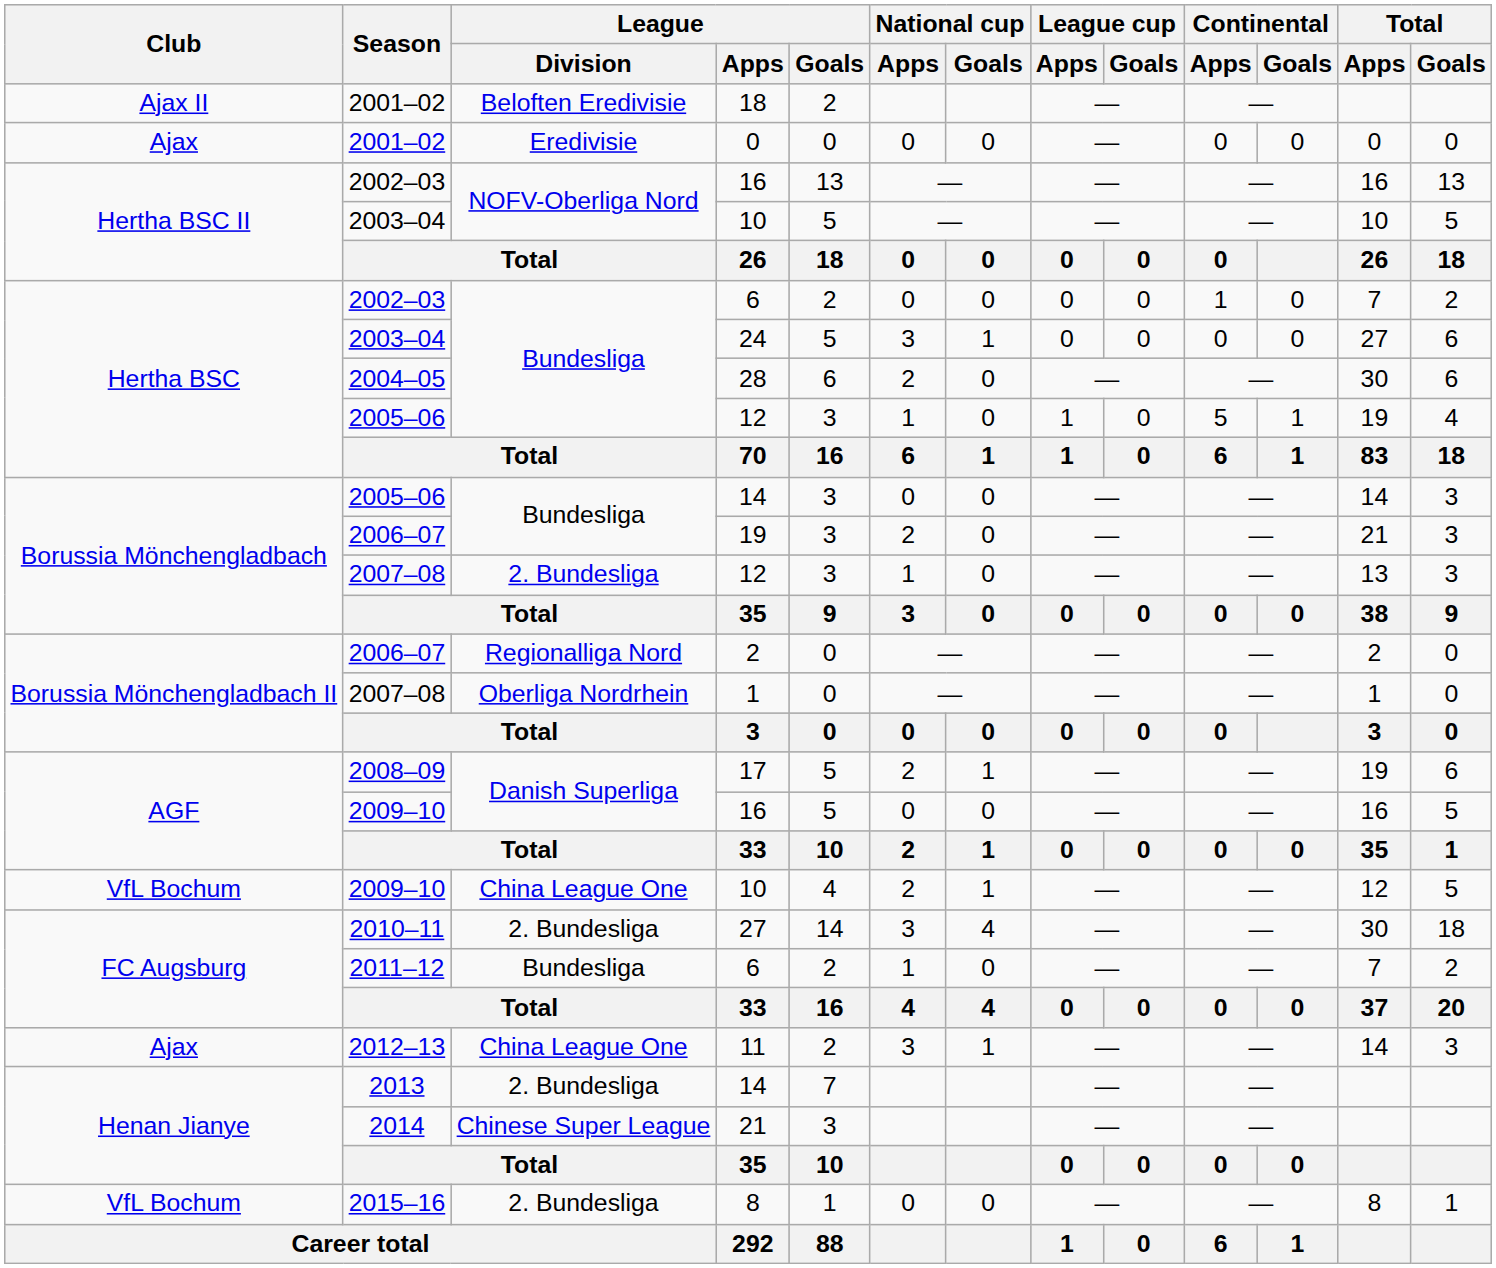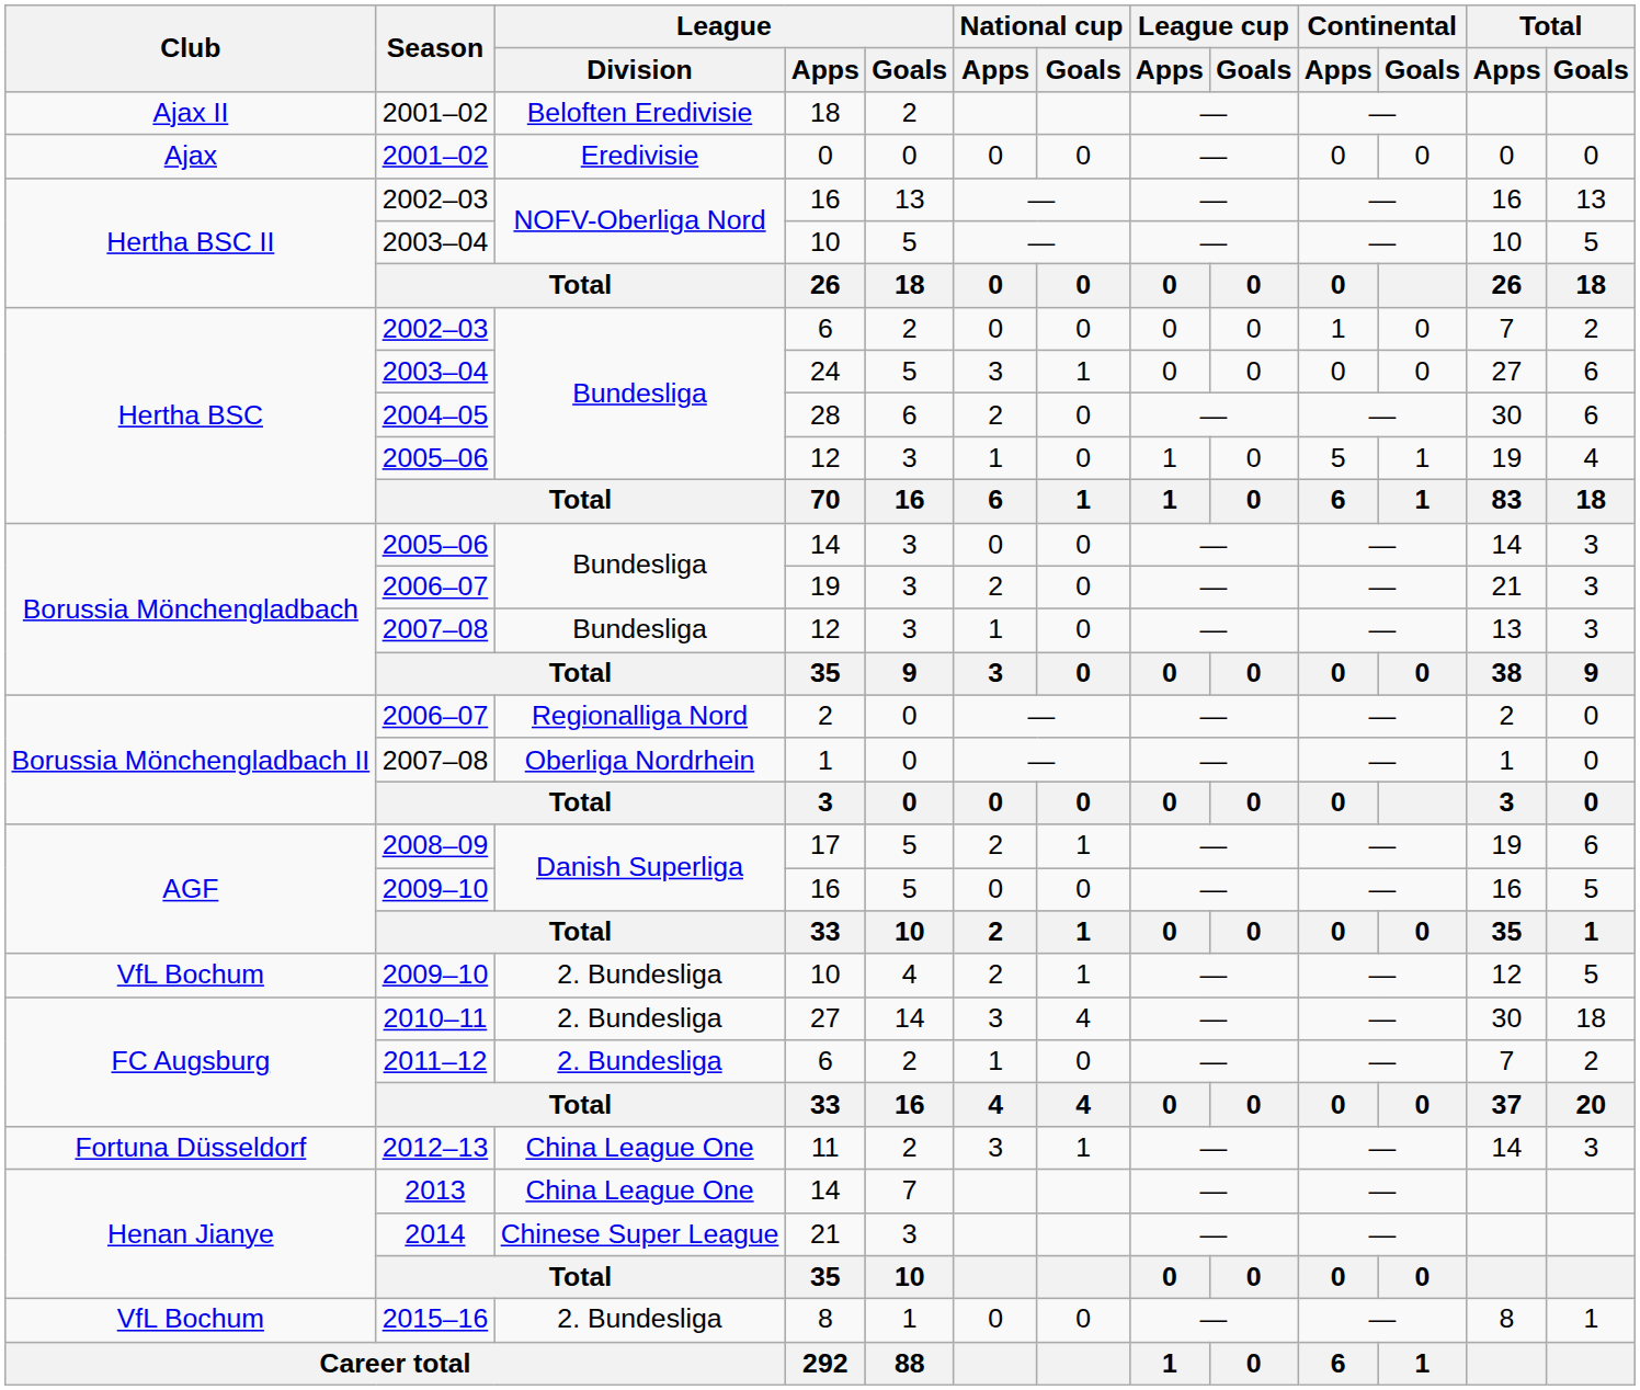2007–08 / 12 | League / Division: 2. Bundesliga -> Bundesliga
2009–10 / 10 | League / Division: China League One -> 2. Bundesliga
2011–12 / 6 | League / Division: Bundesliga -> 2. Bundesliga
11 | Club: Ajax -> Fortuna Düsseldorf
2013 / 14 | League / Division: 2. Bundesliga -> China League One
